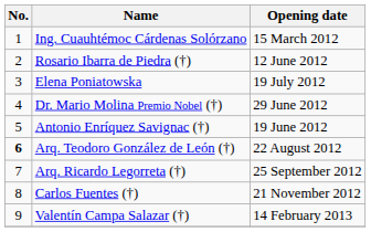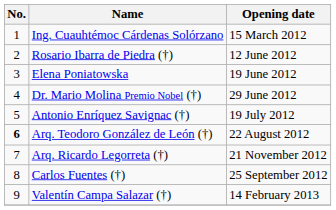Elena Poniatowska | Opening date: 19 July 2012 -> 19 June 2012
Antonio Enríquez Savignac (†) | Opening date: 19 June 2012 -> 19 July 2012
Arq. Ricardo Legorreta (†) | Opening date: 25 September 2012 -> 21 November 2012
Carlos Fuentes (†) | Opening date: 21 November 2012 -> 25 September 2012
